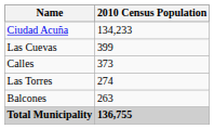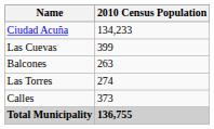rows swapped: Calles <-> Balcones
